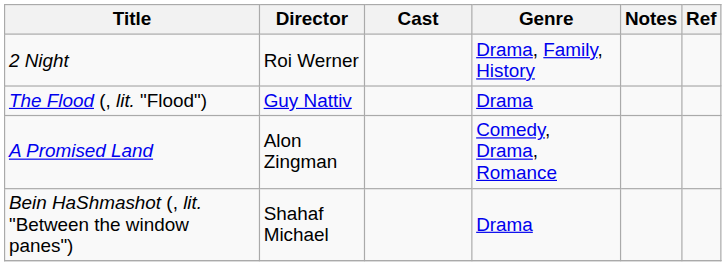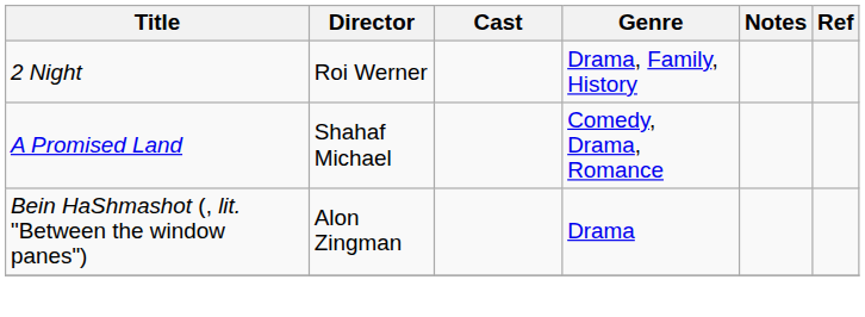- row: The Flood (, lit. "Flood") | Guy Nattiv | Drama
A Promised Land | Director: Alon Zingman -> Shahaf Michael
Bein HaShmashot (, lit. "Between the window panes") | Director: Shahaf Michael -> Alon Zingman
